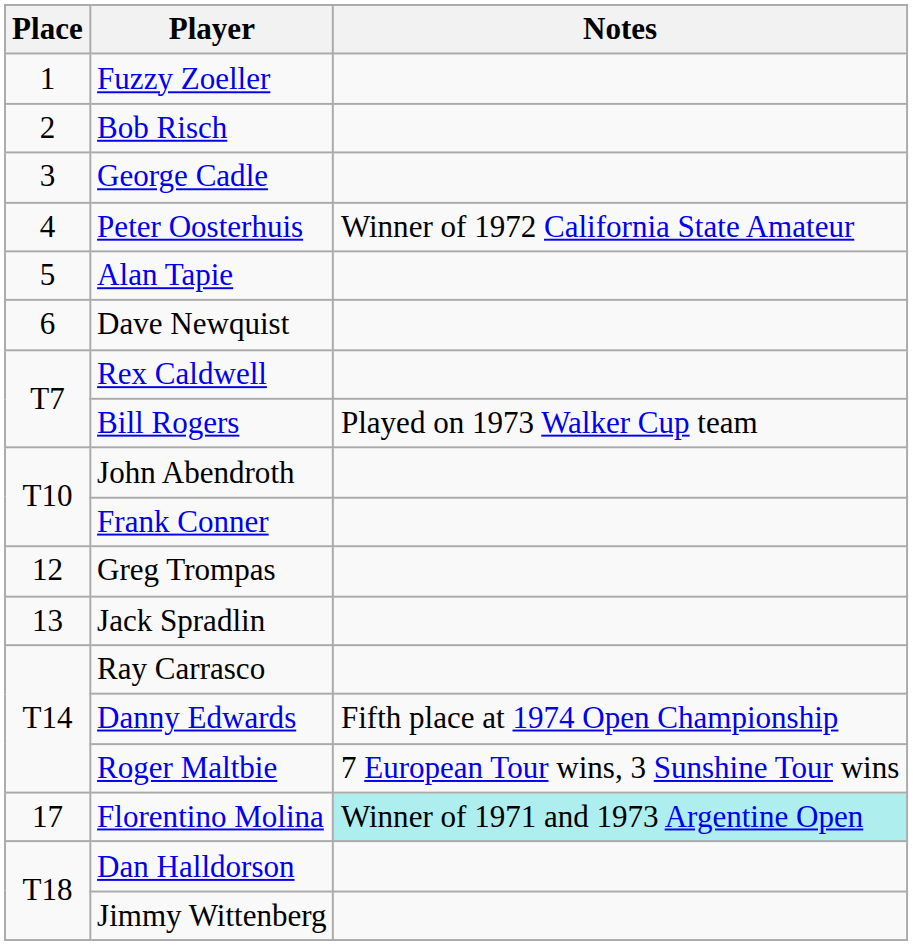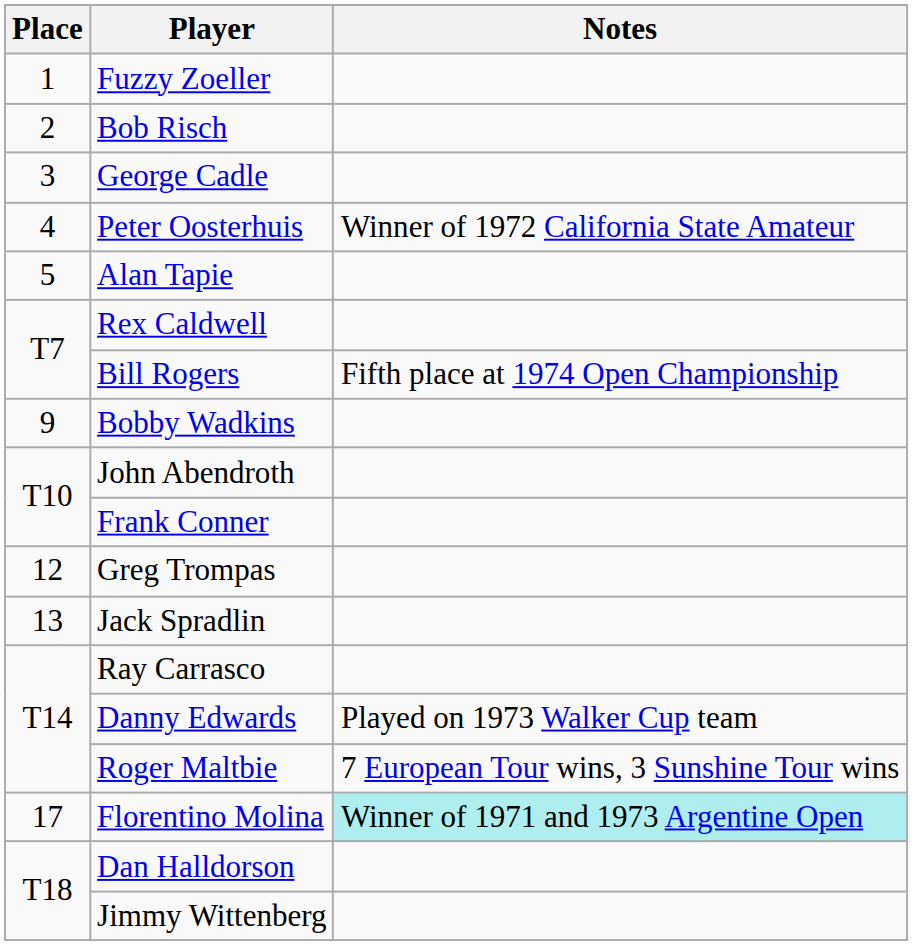- row: 6 | Dave Newquist
Bill Rogers | Notes: Played on 1973 Walker Cup team -> Fifth place at 1974 Open Championship
+ row: 9 | Bobby Wadkins
Danny Edwards | Notes: Fifth place at 1974 Open Championship -> Played on 1973 Walker Cup team
